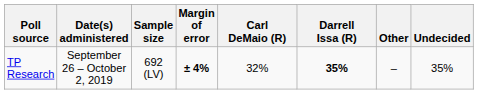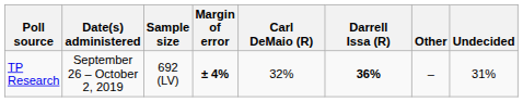TP Research | Darrell Issa (R): 35% -> 36%
TP Research | Undecided: 35% -> 31%
